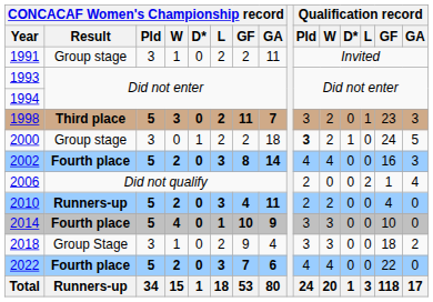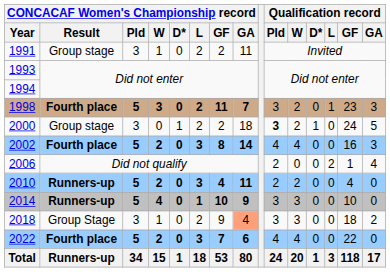1998 | CONCACAF Women's Championship record / Result: Third place -> Fourth place
2014 | CONCACAF Women's Championship record / Result: Fourth place -> Runners-up
2018 | CONCACAF Women's Championship record / GA: no background -> lightsalmon background
